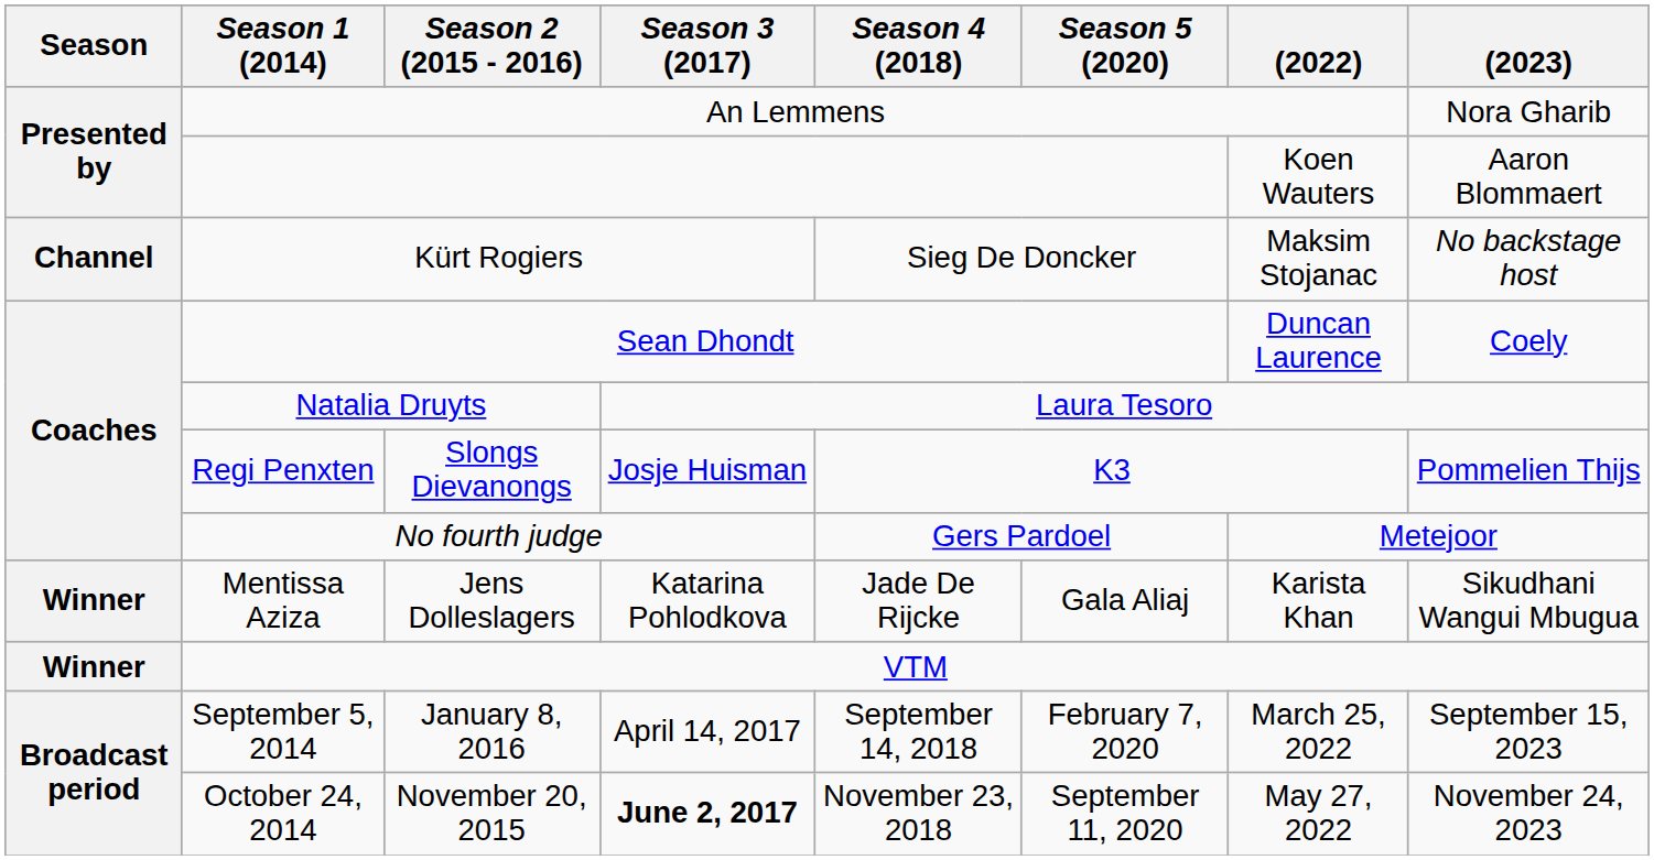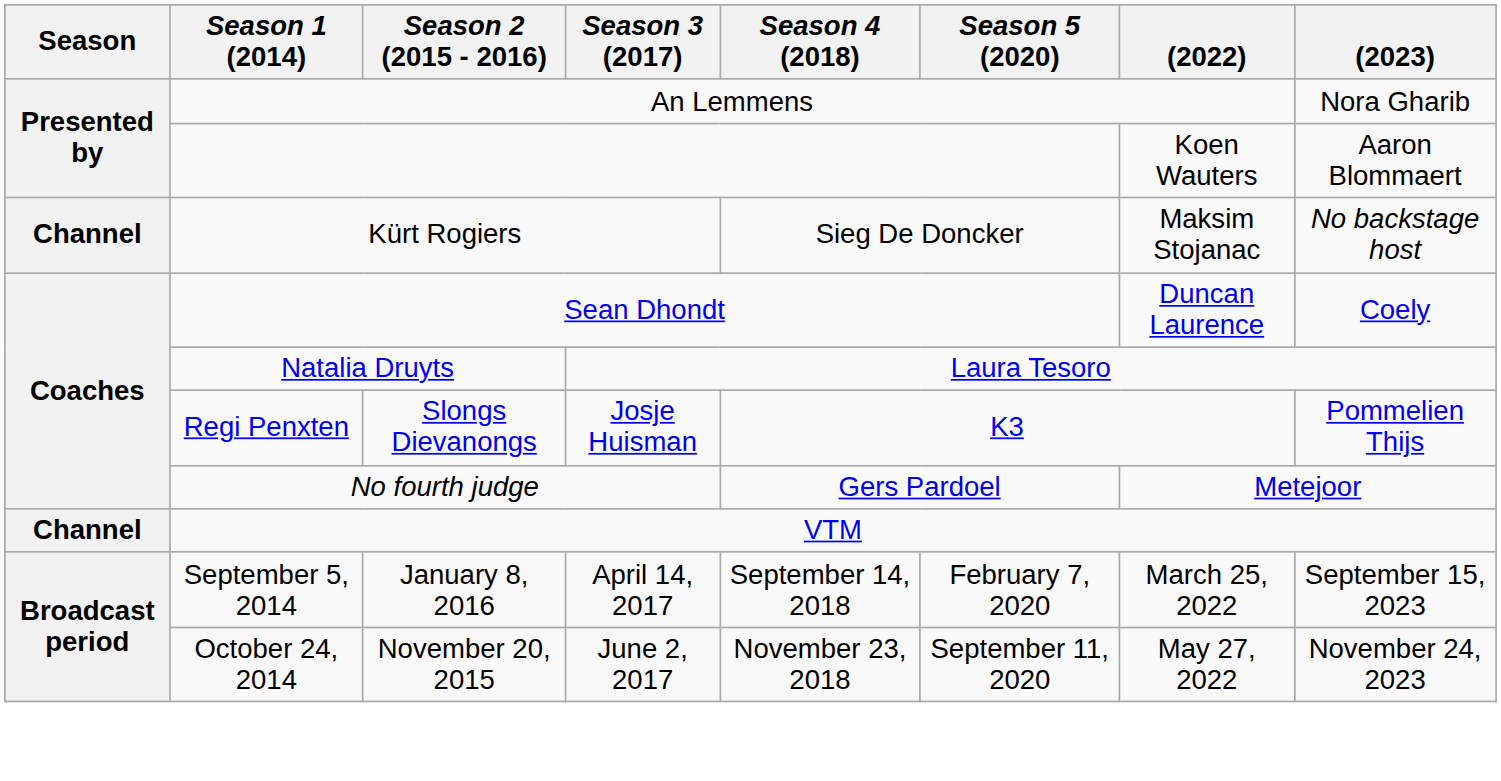- row: Winner | Mentissa Aziza | Jens Dolleslagers | Katarina Pohlodkova | Jade De Rijcke | Gala Aliaj | Karista Khan | Sikudhani Wangui Mbugua
VTM | Season: Winner -> Channel
October 24, 2014 | Season 3 (2017): bold -> normal
